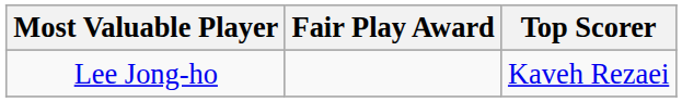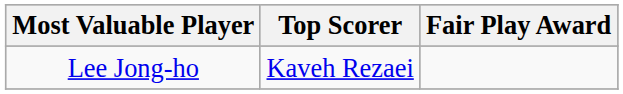columns swapped: Top Scorer <-> Fair Play Award
